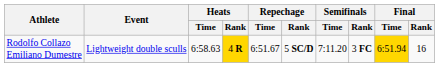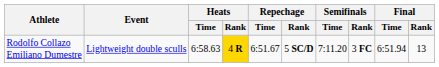Rodolfo Collazo Emiliano Dumestre | Final / Time: gold background -> no background
Rodolfo Collazo Emiliano Dumestre | Final / Rank: 16 -> 13
